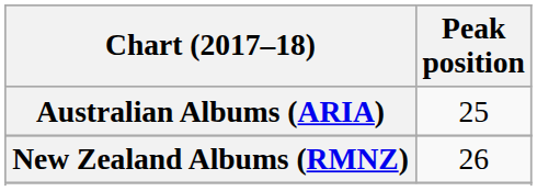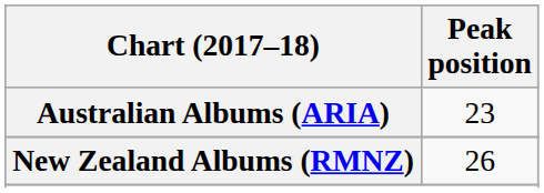Australian Albums (ARIA) | Peak position: 25 -> 23
